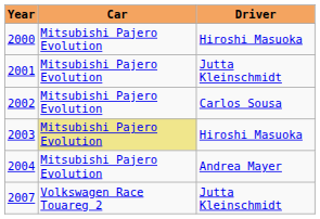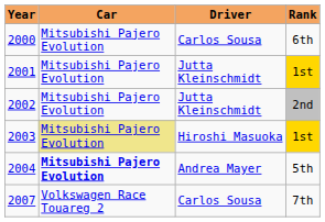+ column: Rank | 6th | 1st | 2nd | 1st | 5th | 7th
2000 | Driver: Hiroshi Masuoka -> Carlos Sousa
2002 | Driver: Carlos Sousa -> Jutta Kleinschmidt
2004 | Car: normal -> bold
2007 | Driver: Jutta Kleinschmidt -> Carlos Sousa
